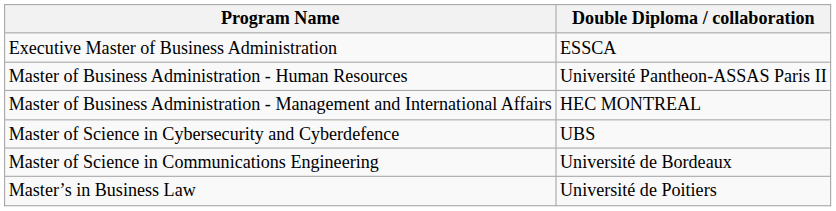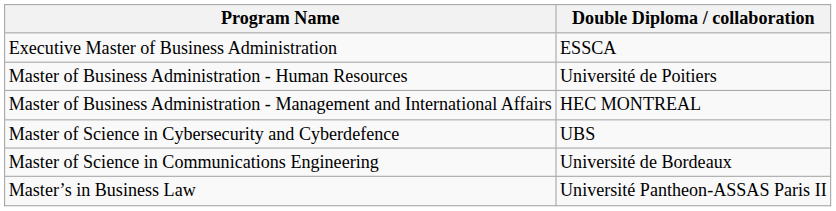Master of Business Administration - Human Resources | Double Diploma / collaboration: Université Pantheon-ASSAS Paris II -> Université de Poitiers
Master’s in Business Law | Double Diploma / collaboration: Université de Poitiers -> Université Pantheon-ASSAS Paris II
